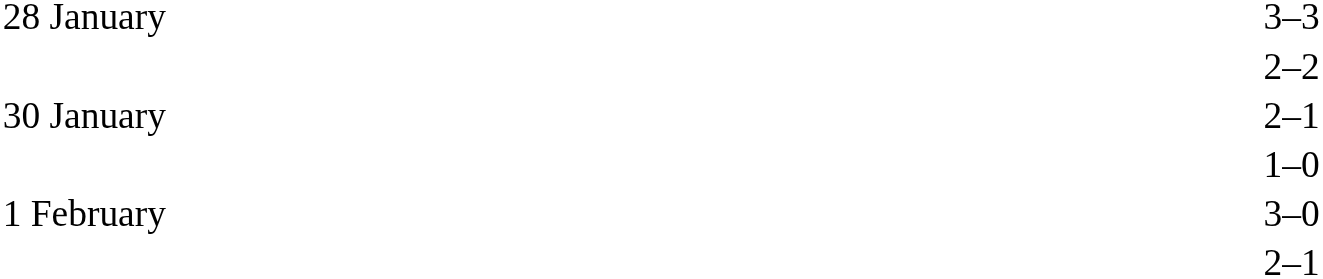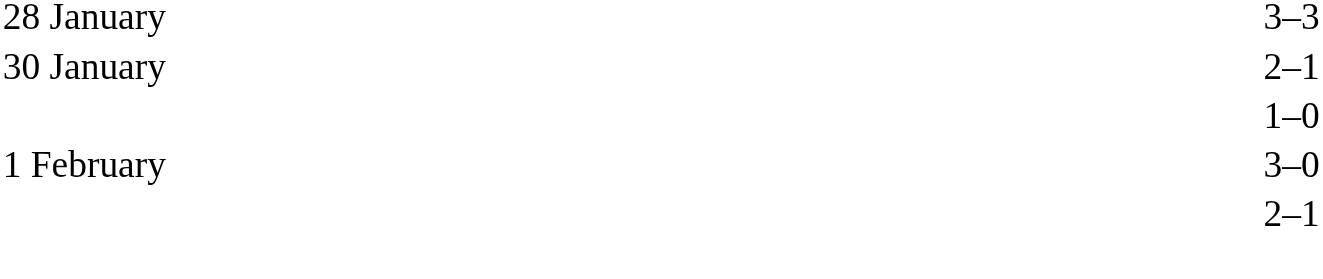- row: 2–2
